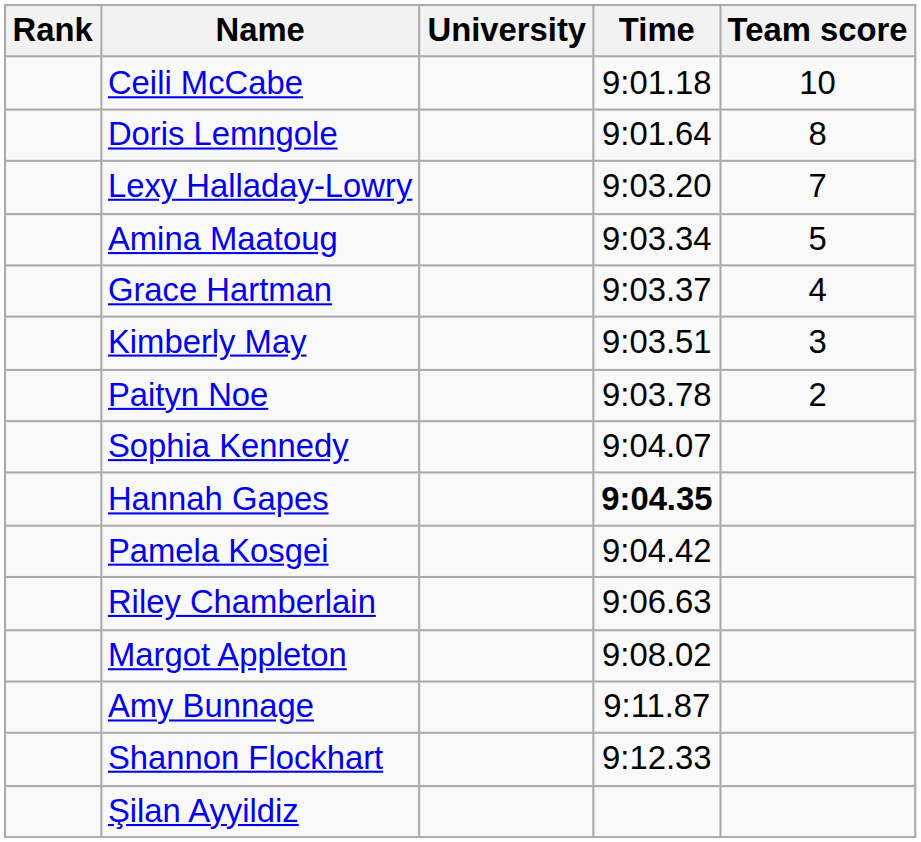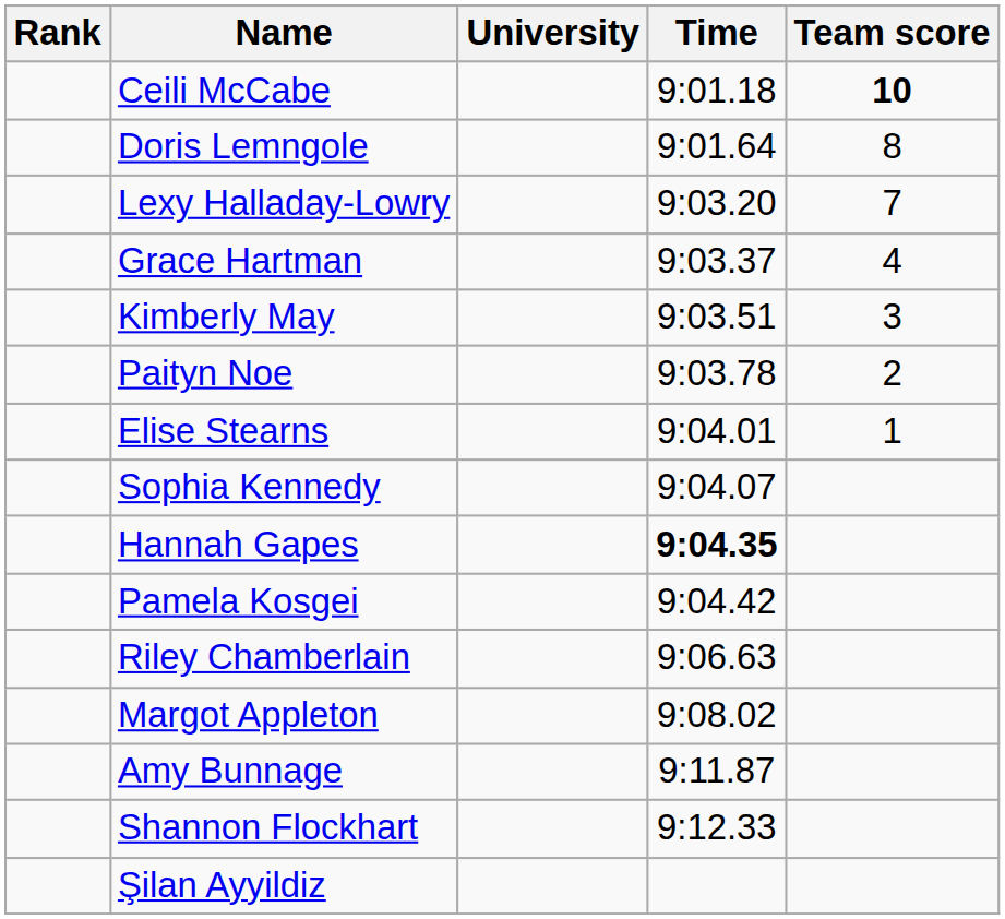Ceili McCabe | Team score: normal -> bold
- row: Amina Maatoug | 9:03.34 | 5
+ row: Elise Stearns | 9:04.01 | 1
